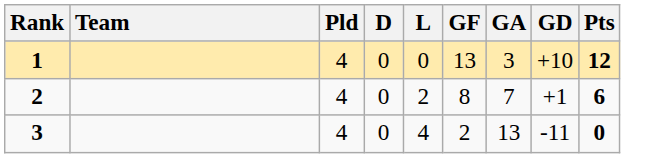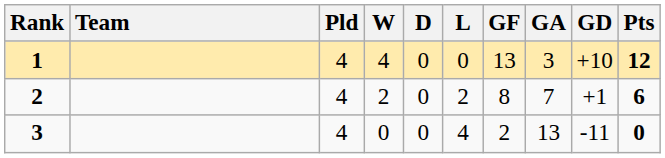+ column: W | 4 | 2 | 0
